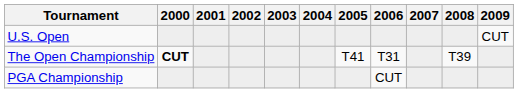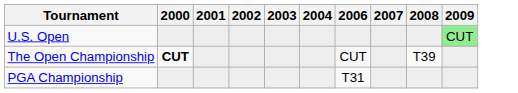- column: 2005 | T41
U.S. Open | 2009: no background -> lightgreen background
The Open Championship | 2006: T31 -> CUT
PGA Championship | 2006: CUT -> T31
